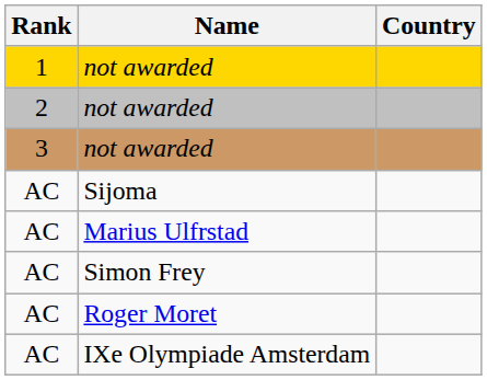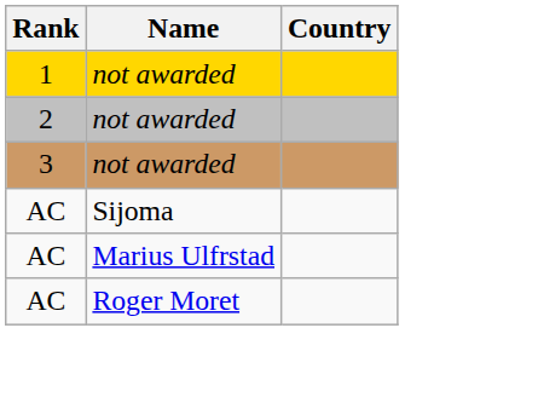- row: AC | Simon Frey
- row: AC | IXe Olympiade Amsterdam
